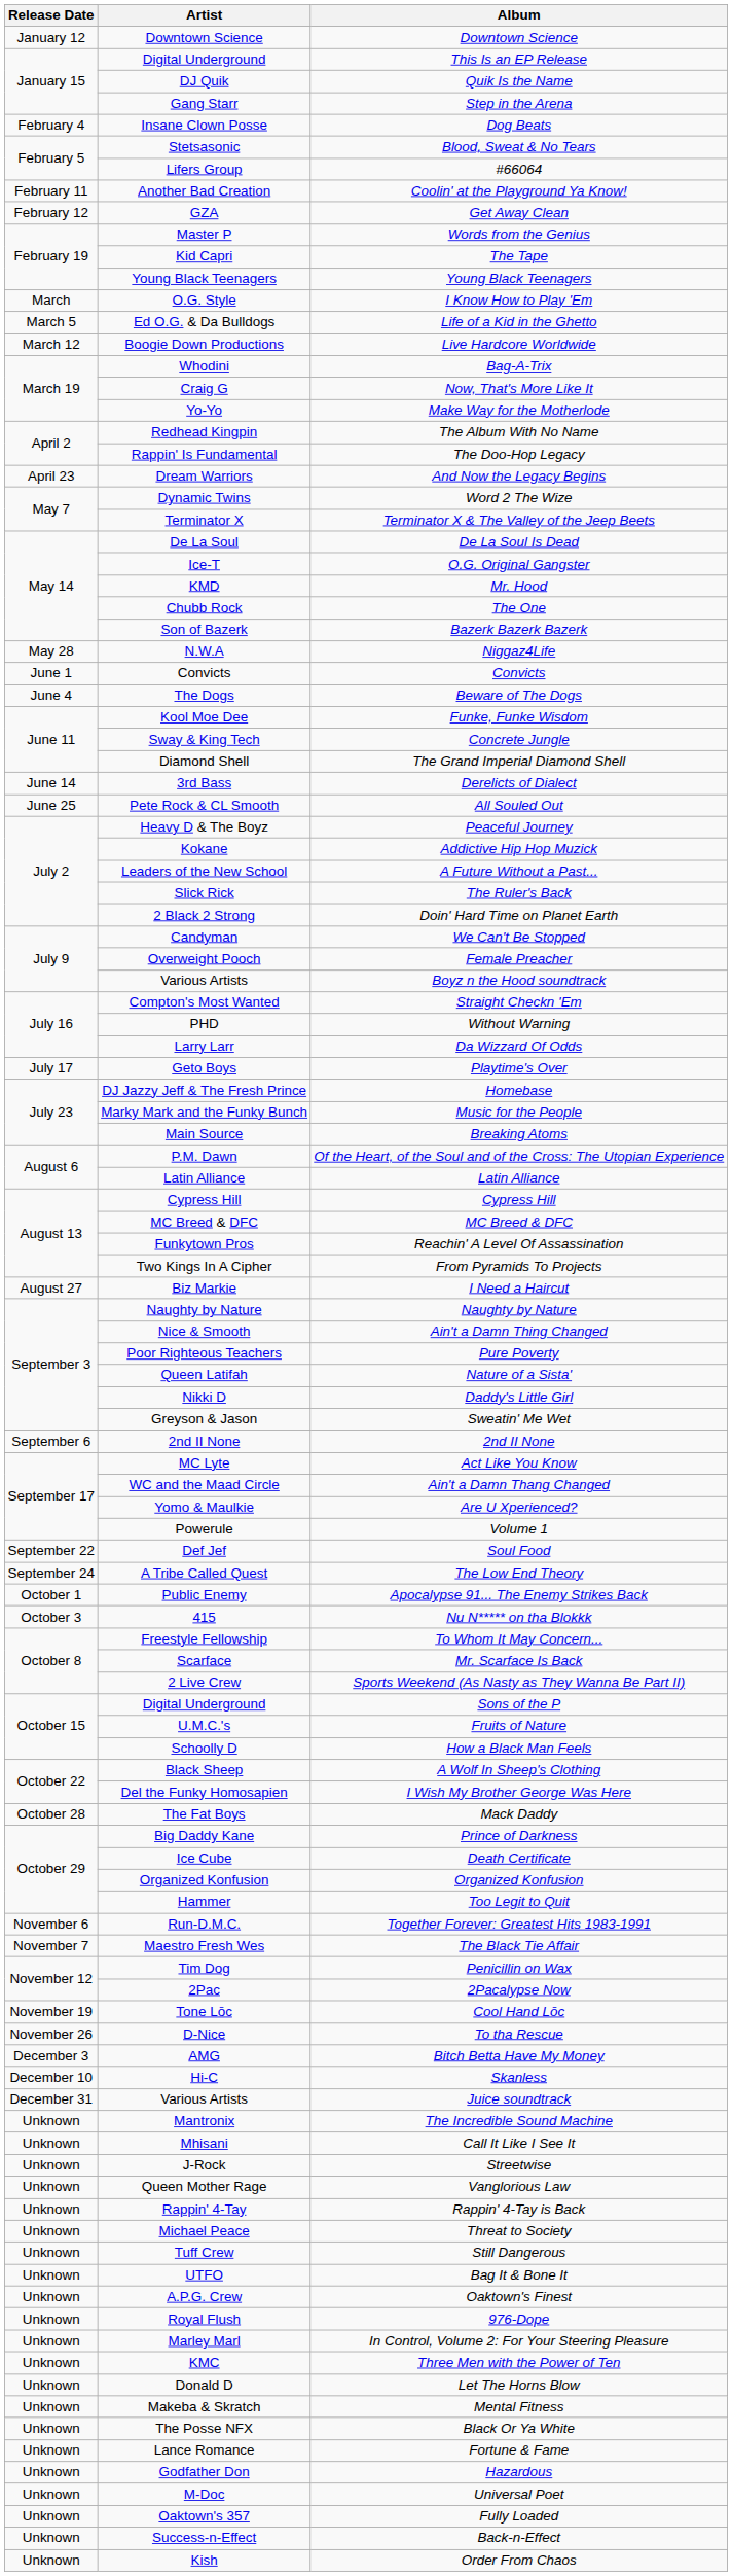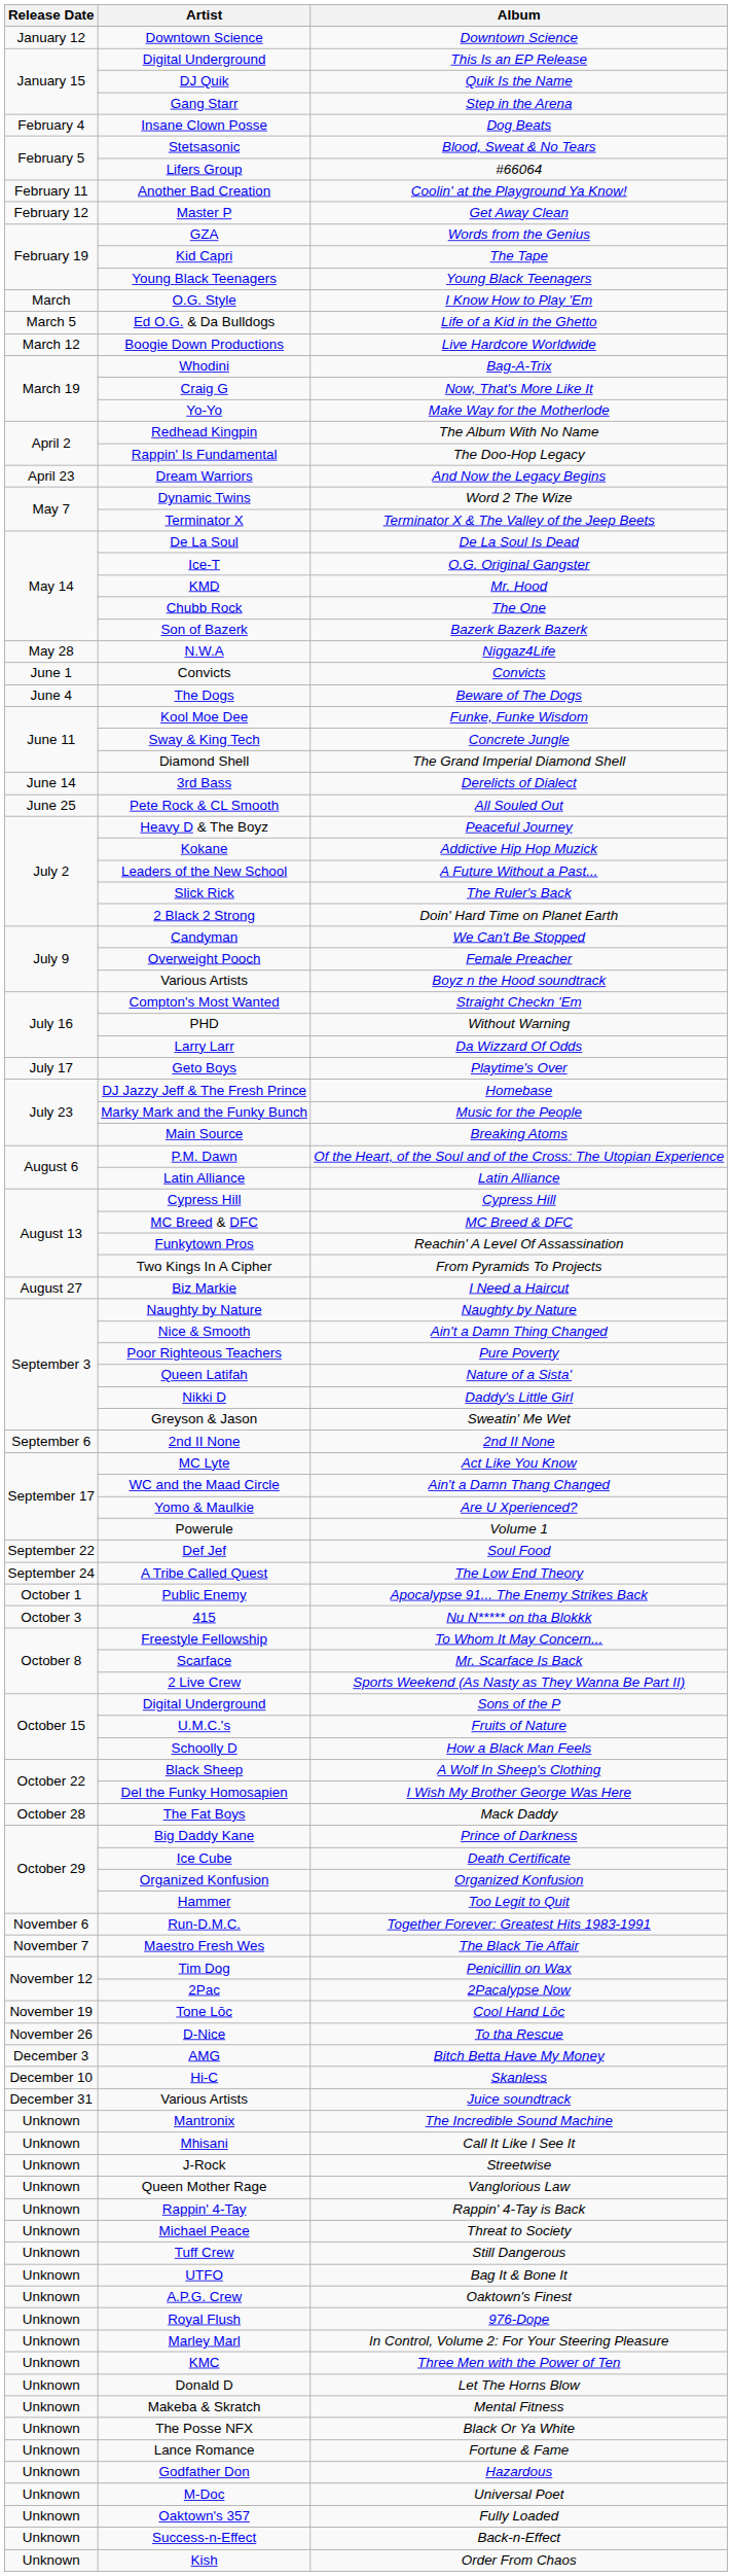Get Away Clean | Artist: GZA -> Master P
Words from the Genius | Artist: Master P -> GZA
